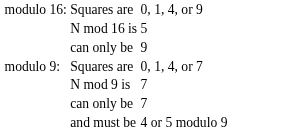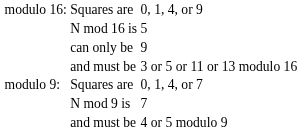+ row: and must be | 3 or 5 or 11 or 13 modulo 16
- row: can only be | 7
